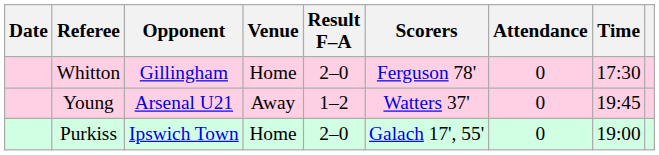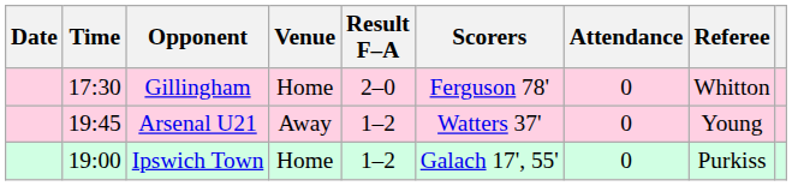columns swapped: Time <-> Referee
Ipswich Town | Result F–A: 2–0 -> 1–2
